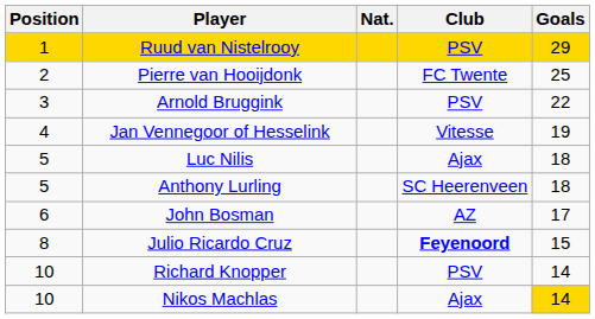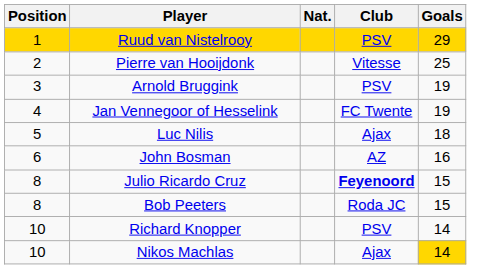Pierre van Hooijdonk | Club: FC Twente -> Vitesse
Arnold Bruggink | Goals: 22 -> 19
Jan Vennegoor of Hesselink | Club: Vitesse -> FC Twente
- row: 5 | Anthony Lurling | SC Heerenveen | 18
John Bosman | Goals: 17 -> 16
+ row: 8 | Bob Peeters | Roda JC | 15
